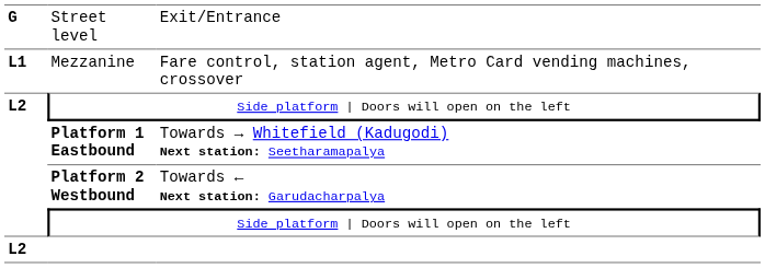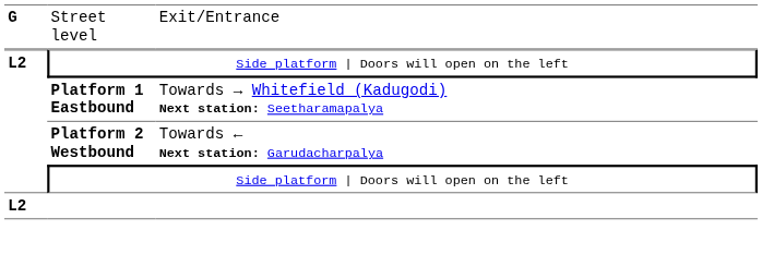- row: L1 | Mezzanine | Fare control, station agent, Metro Card vending machines, crossover
